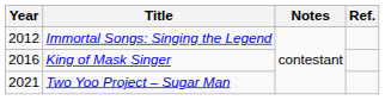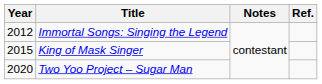King of Mask Singer | Year: 2016 -> 2015
Two Yoo Project – Sugar Man | Year: 2021 -> 2020
